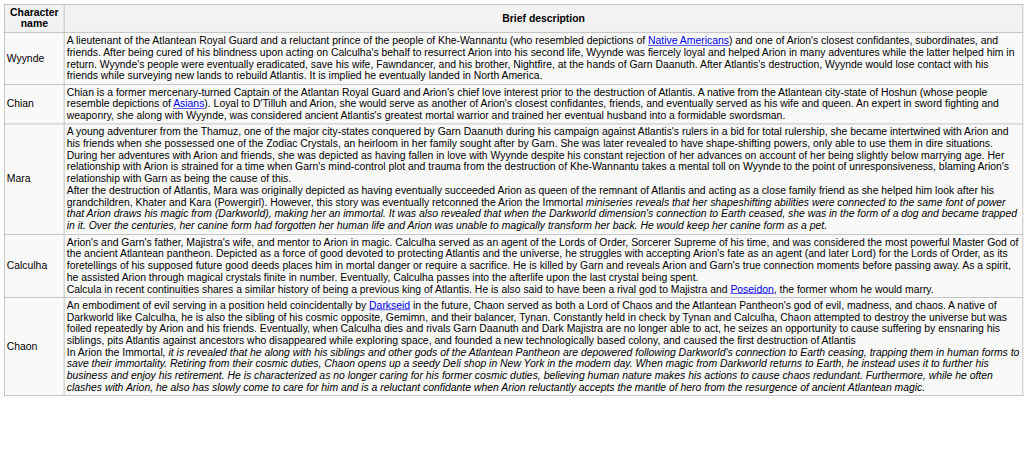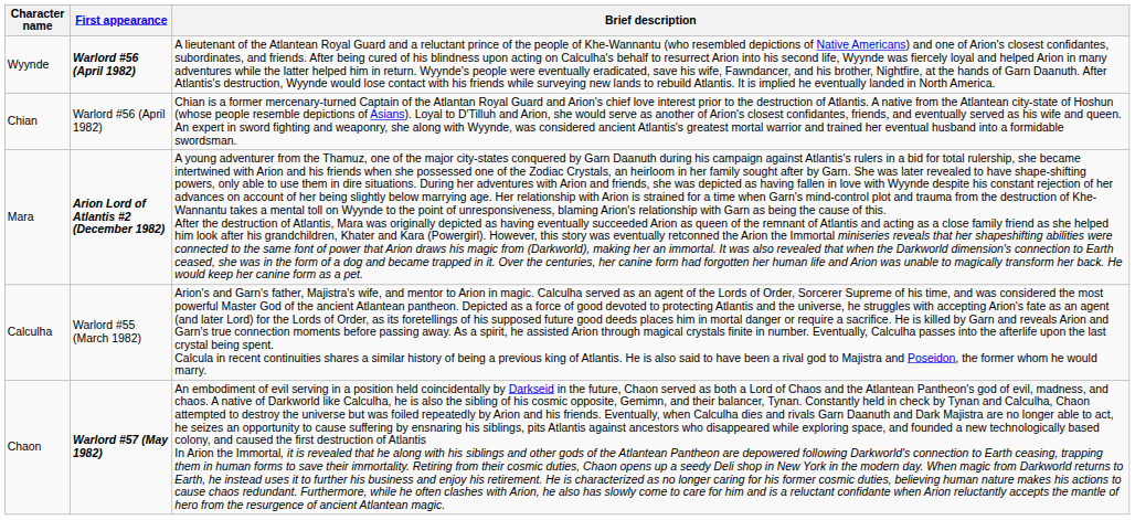+ column: First appearance | Warlord #56 (April 1982) | Warlord #56 (April 1982) | Arion Lord of Atlantis #2 (December 1982) | Warlord #55 (March 1982) | Warlord #57 (May 1982)
